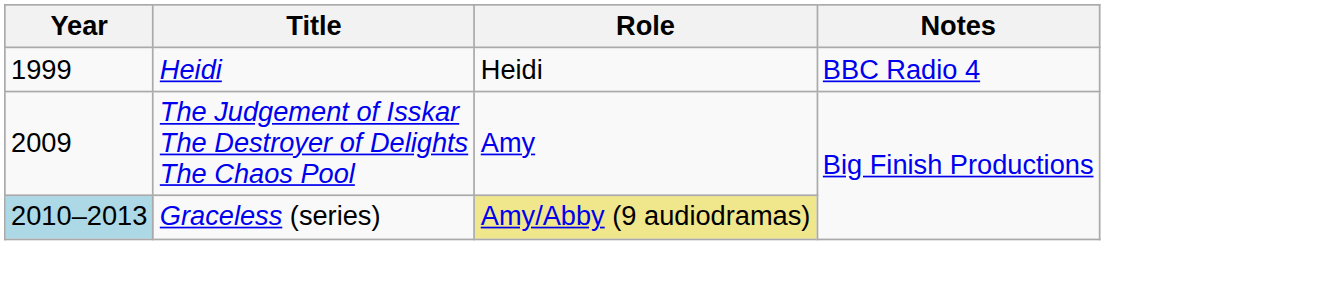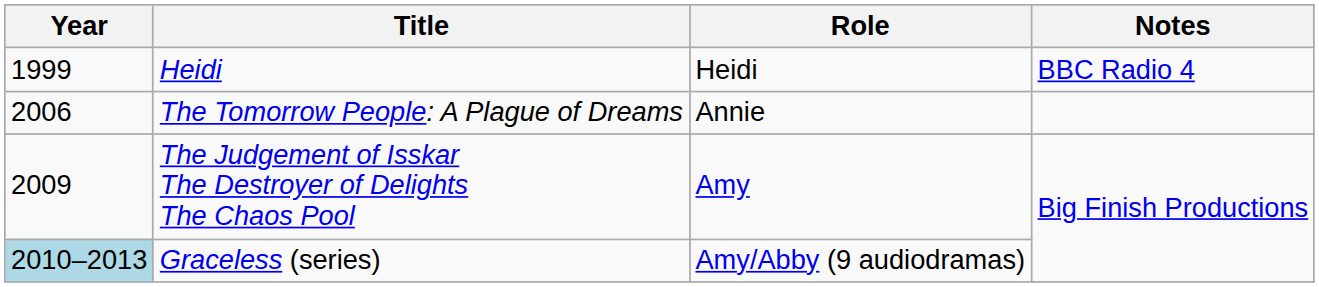+ row: 2006 | The Tomorrow People: A Plague of Dreams | Annie
Graceless (series) | Role: khaki background -> no background
